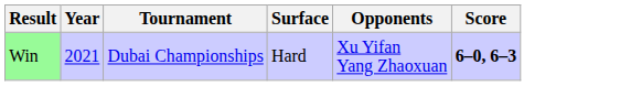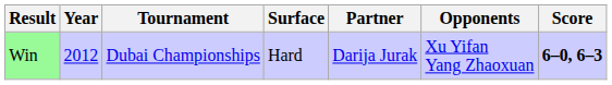+ column: Partner | Darija Jurak
Win | Year: 2021 -> 2012
